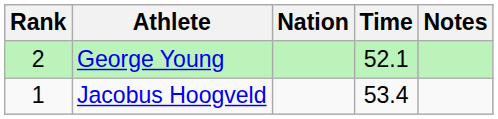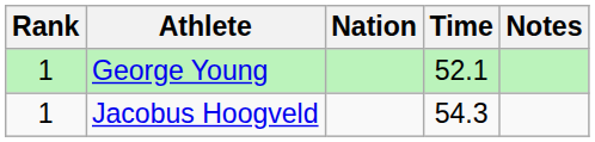George Young | Rank: 2 -> 1
Jacobus Hoogveld | Time: 53.4 -> 54.3
